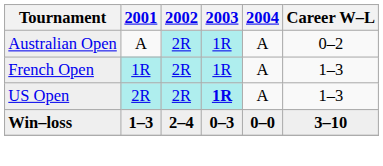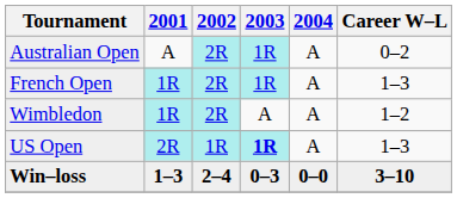+ row: Wimbledon | 1R | 2R | A | A | 1–2
US Open | 2002: 2R -> 1R
